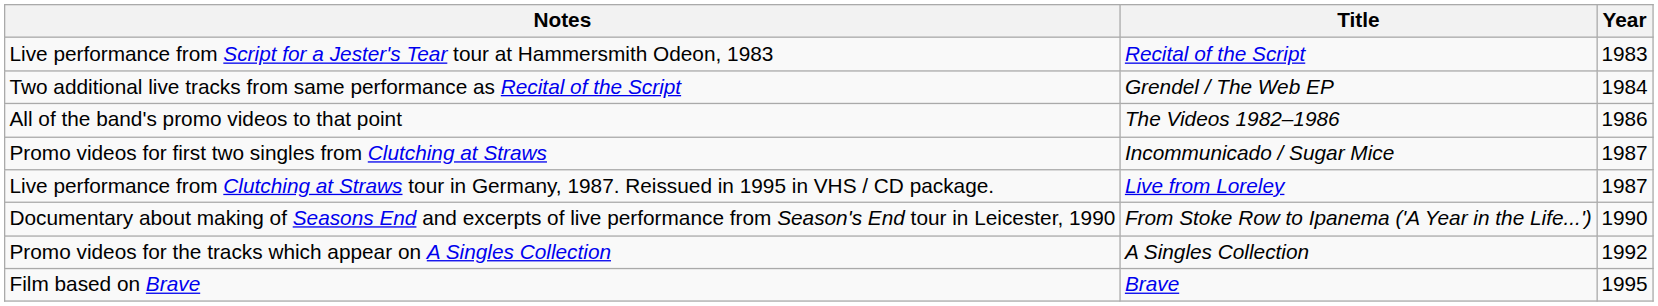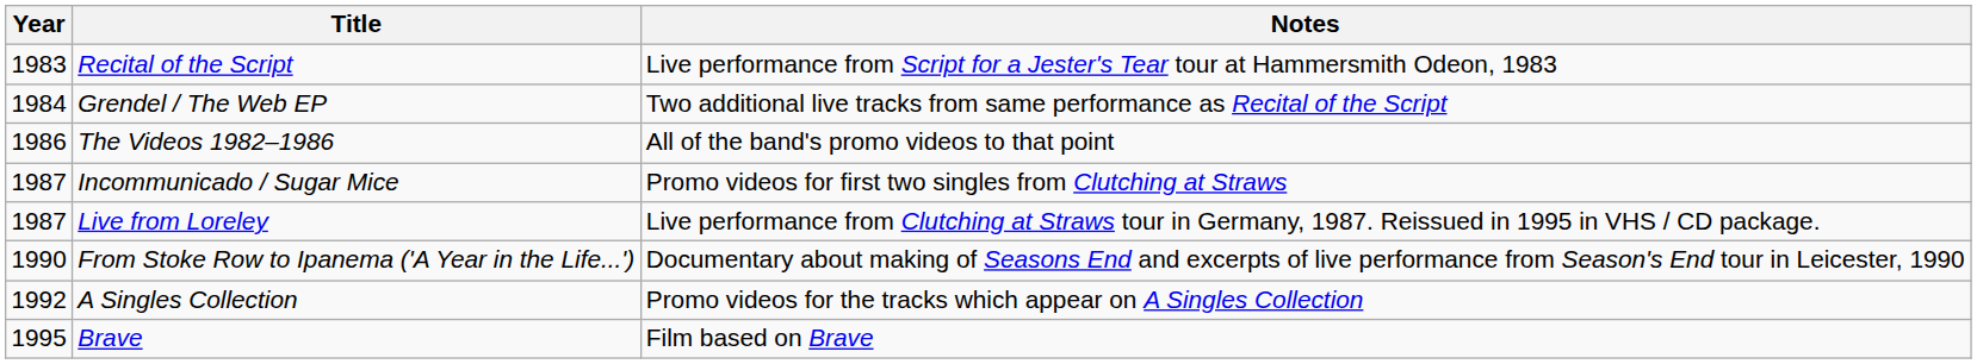columns swapped: Year <-> Notes
